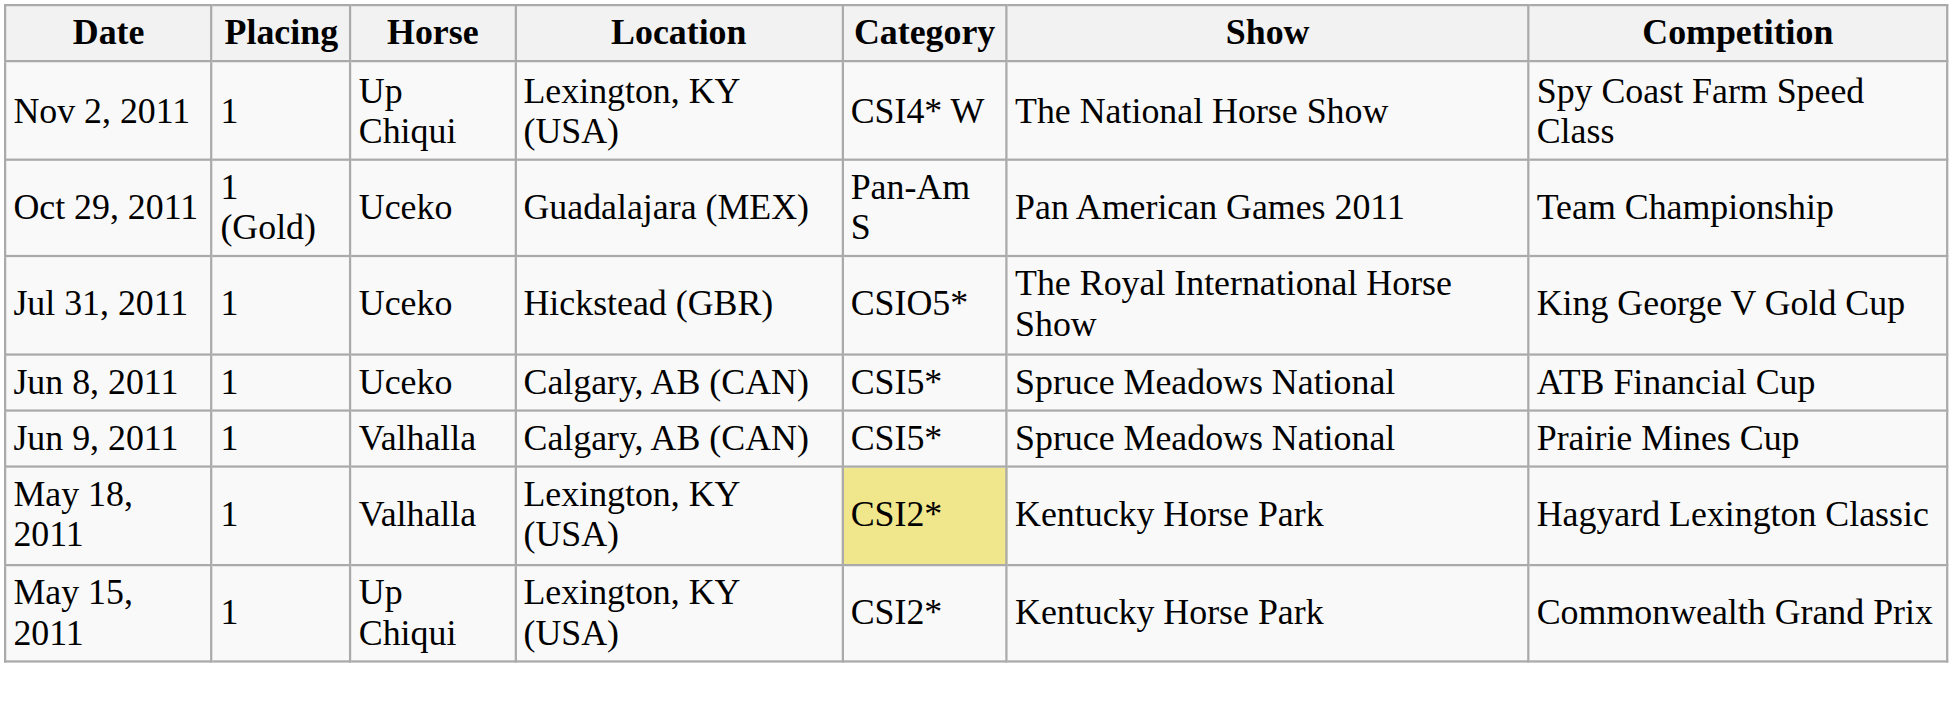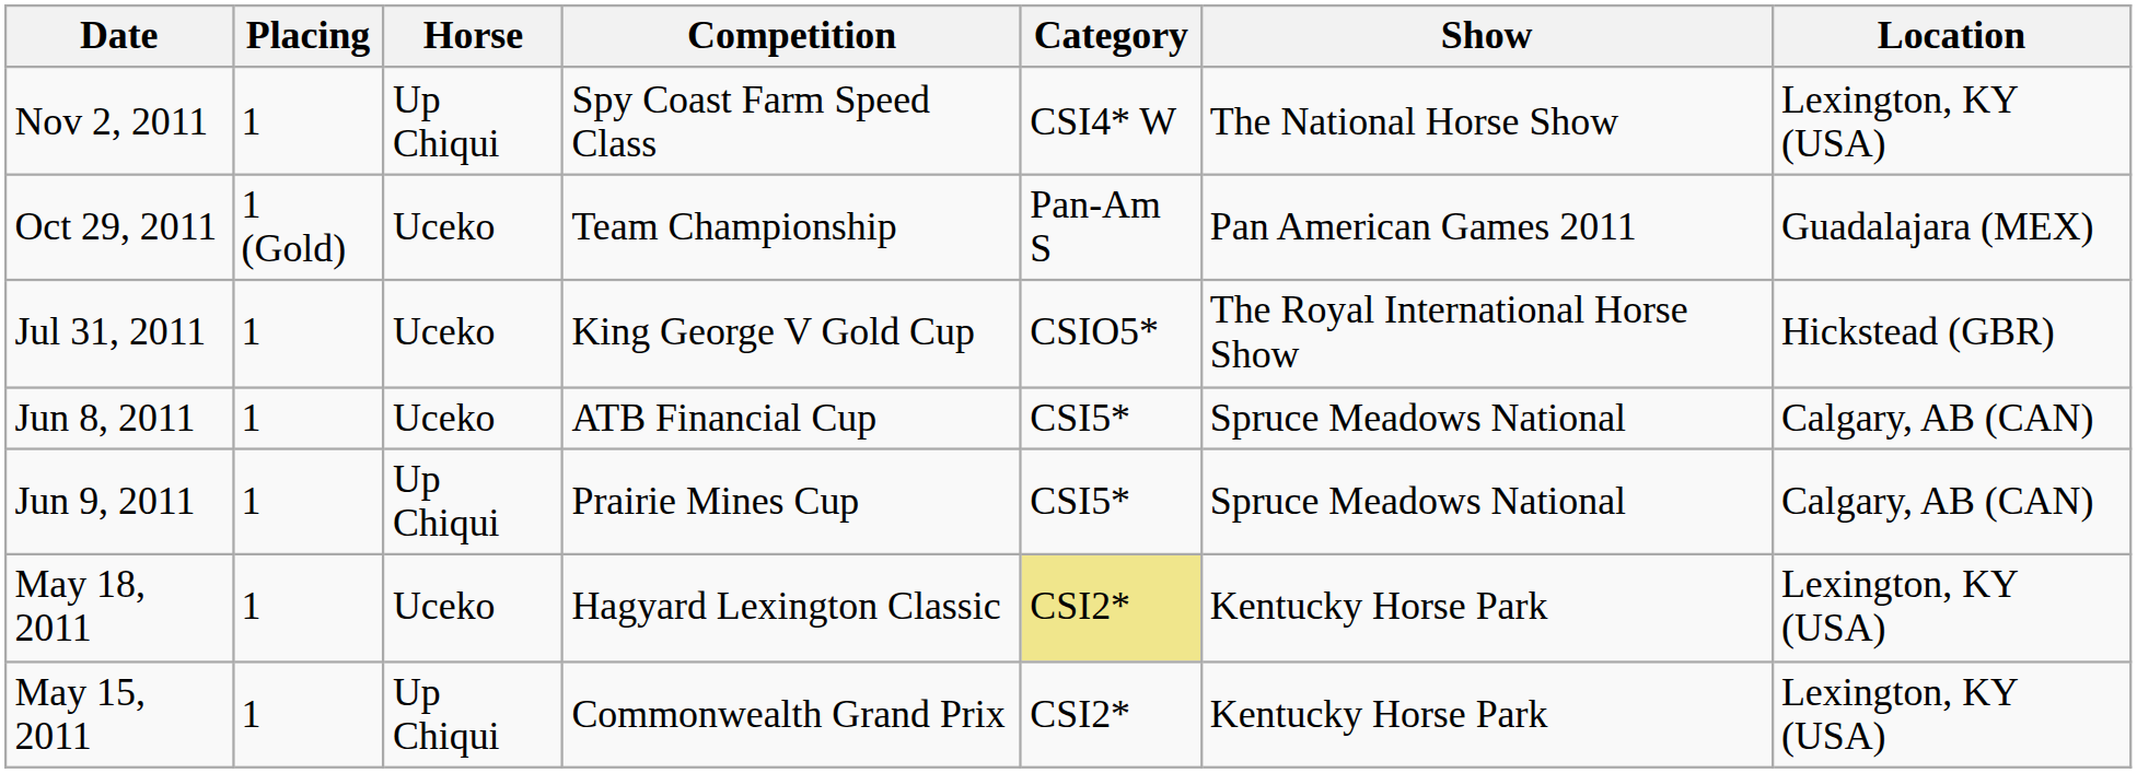columns swapped: Competition <-> Location
Jun 9, 2011 | Horse: Valhalla -> Up Chiqui
May 18, 2011 | Horse: Valhalla -> Uceko
